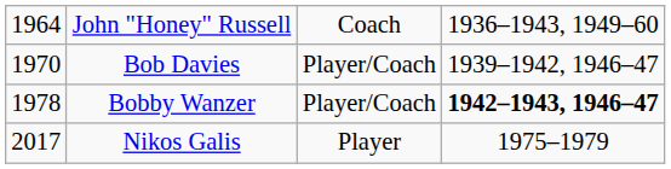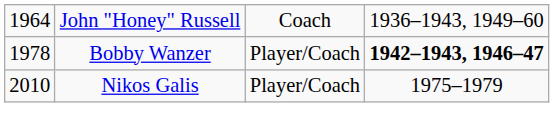- row: 1970 | Bob Davies | Player/Coach | 1939–1942, 1946–47
Nikos Galis | column 1: 2017 -> 2010
Nikos Galis | column 3: Player -> Player/Coach
